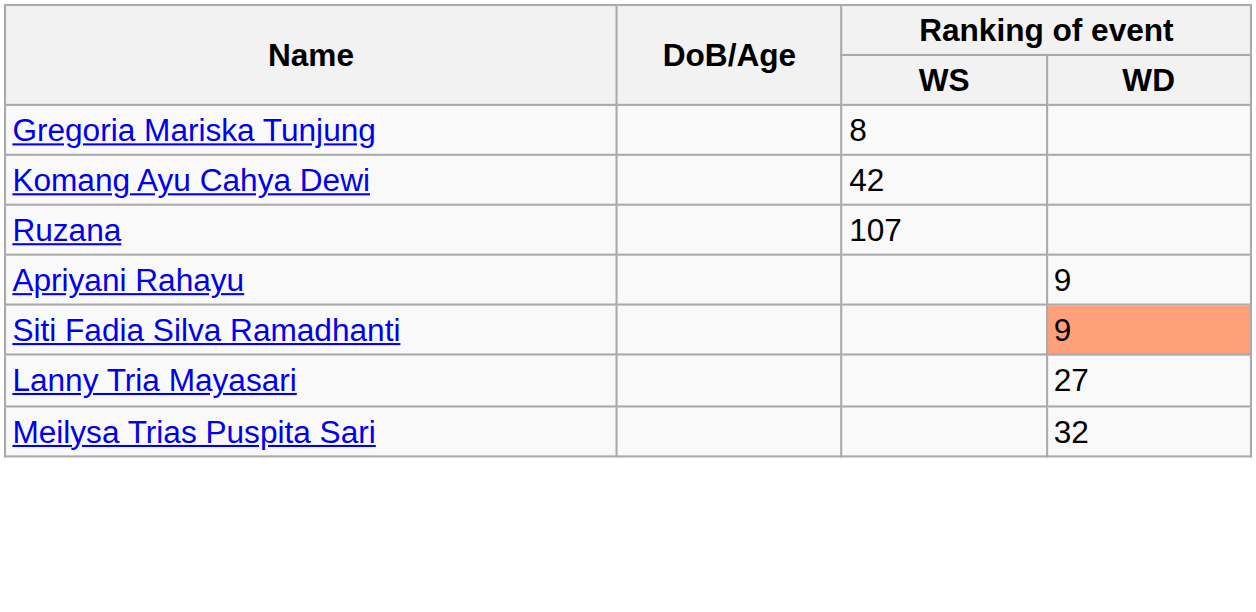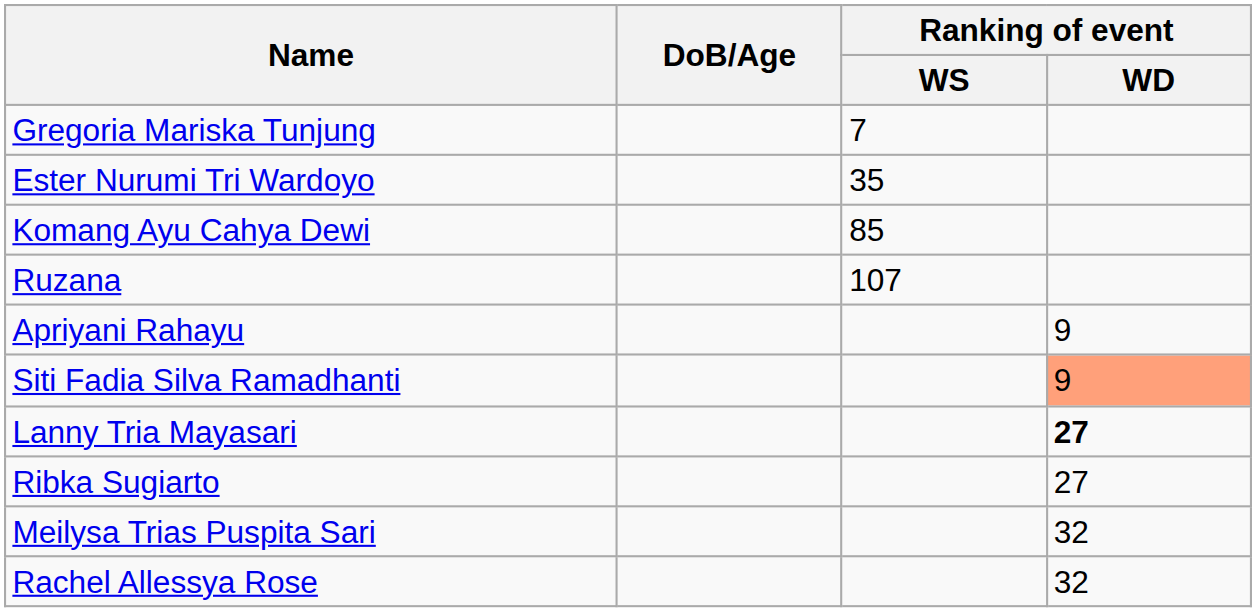Gregoria Mariska Tunjung | Ranking of event / WS: 8 -> 7
+ row: Ester Nurumi Tri Wardoyo | 35
Komang Ayu Cahya Dewi | Ranking of event / WS: 42 -> 85
Lanny Tria Mayasari | Ranking of event / WD: normal -> bold
+ row: Ribka Sugiarto | 27
+ row: Rachel Allessya Rose | 32
